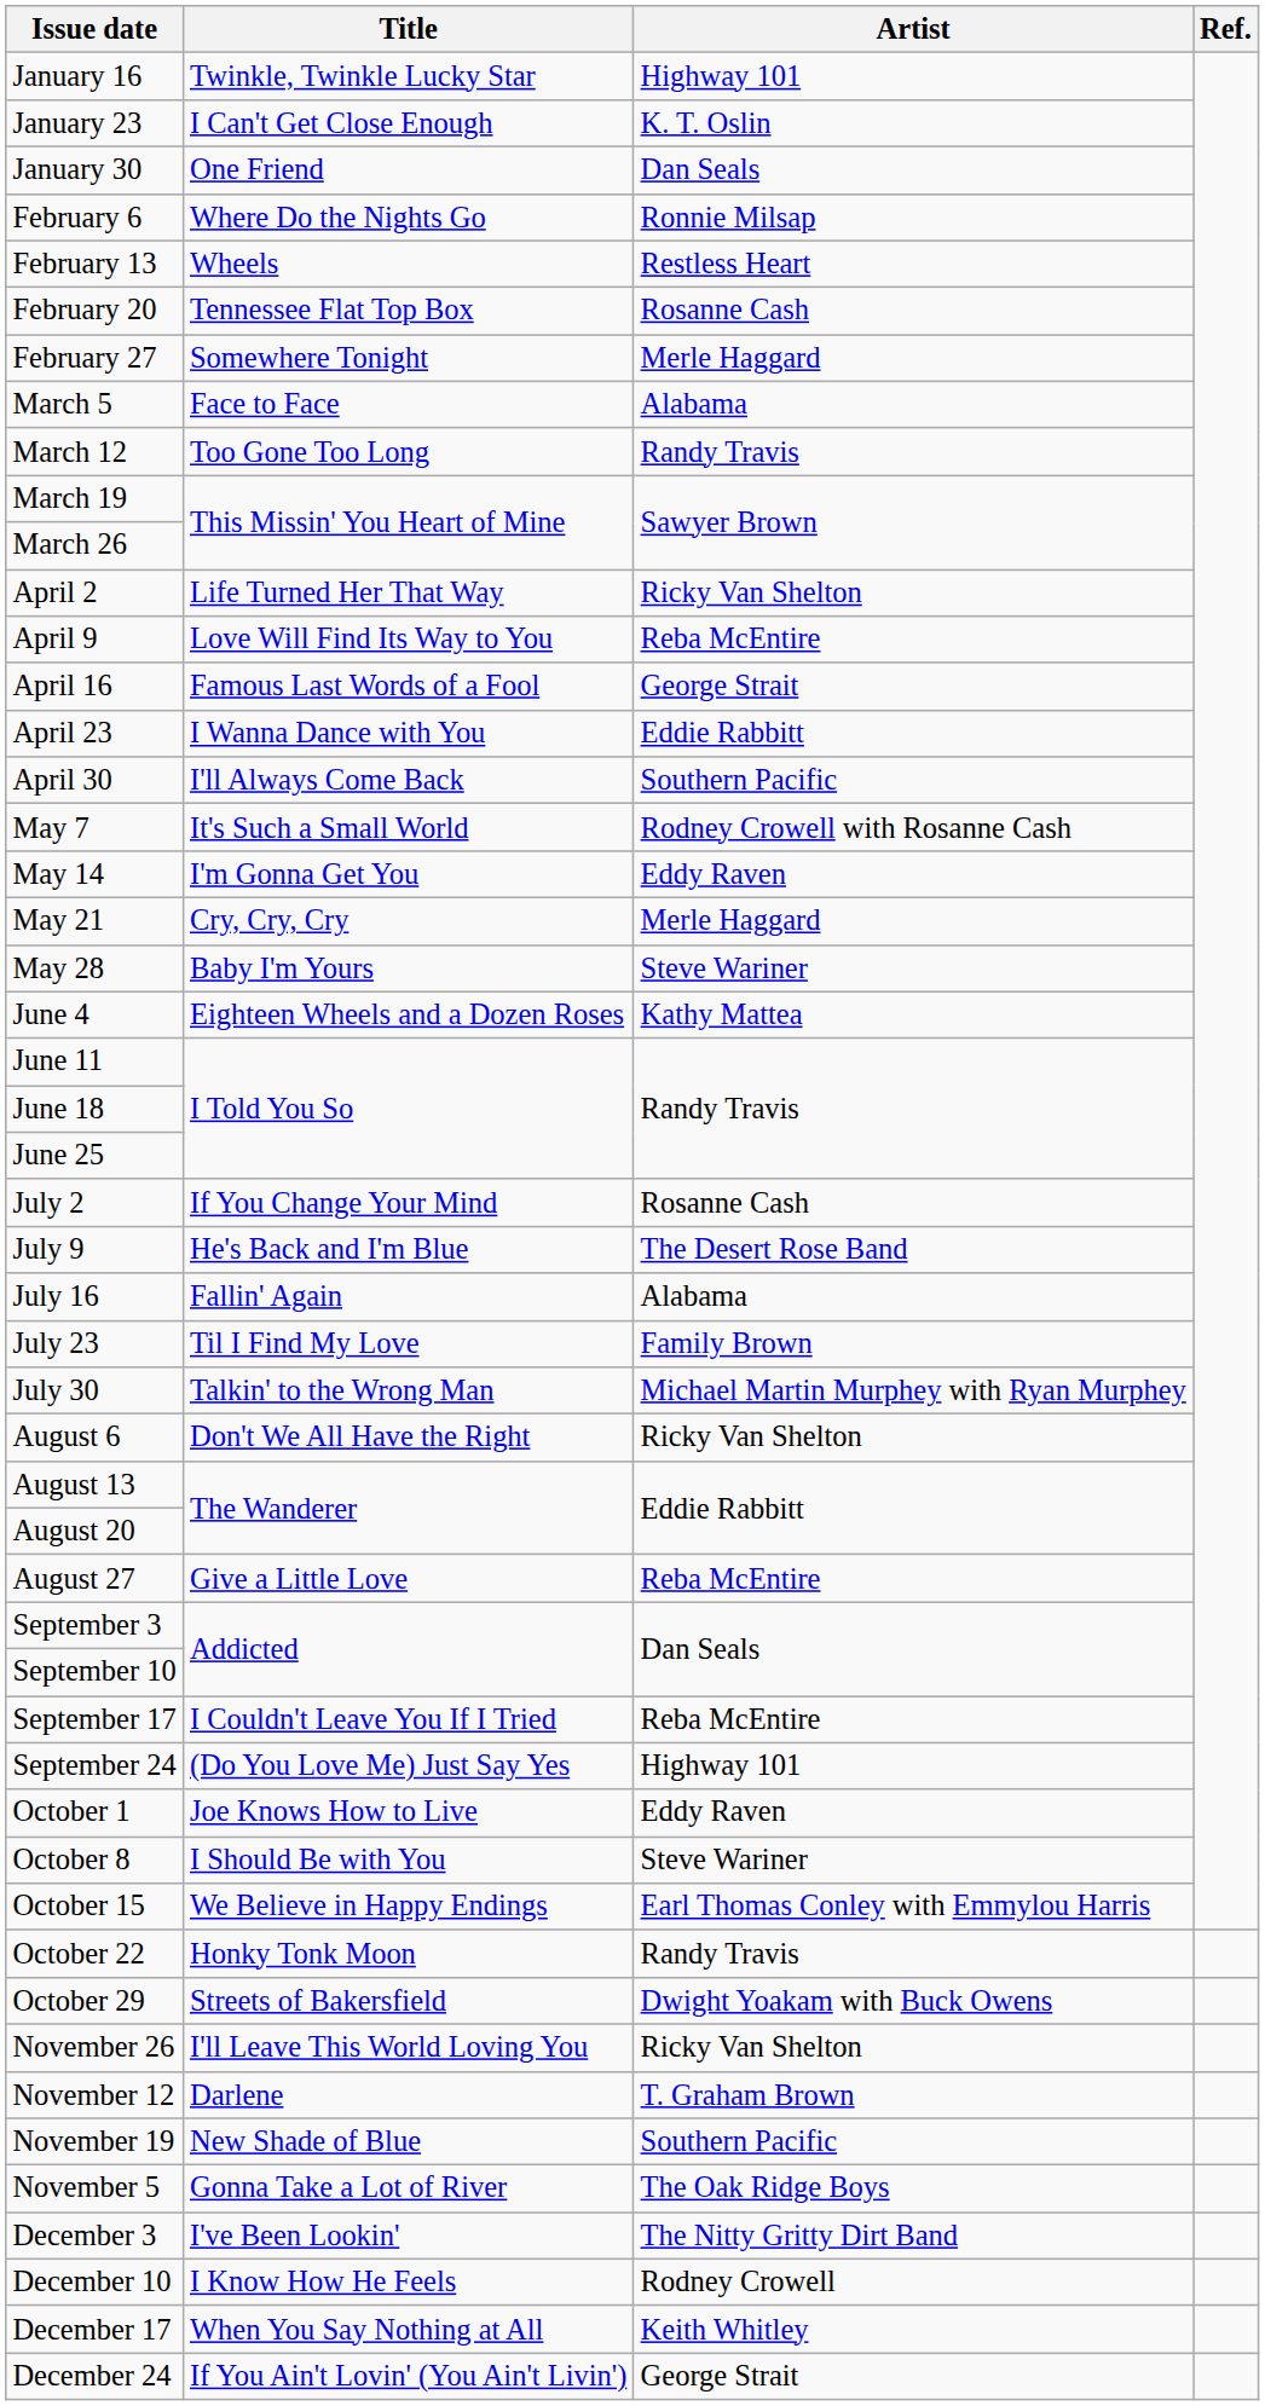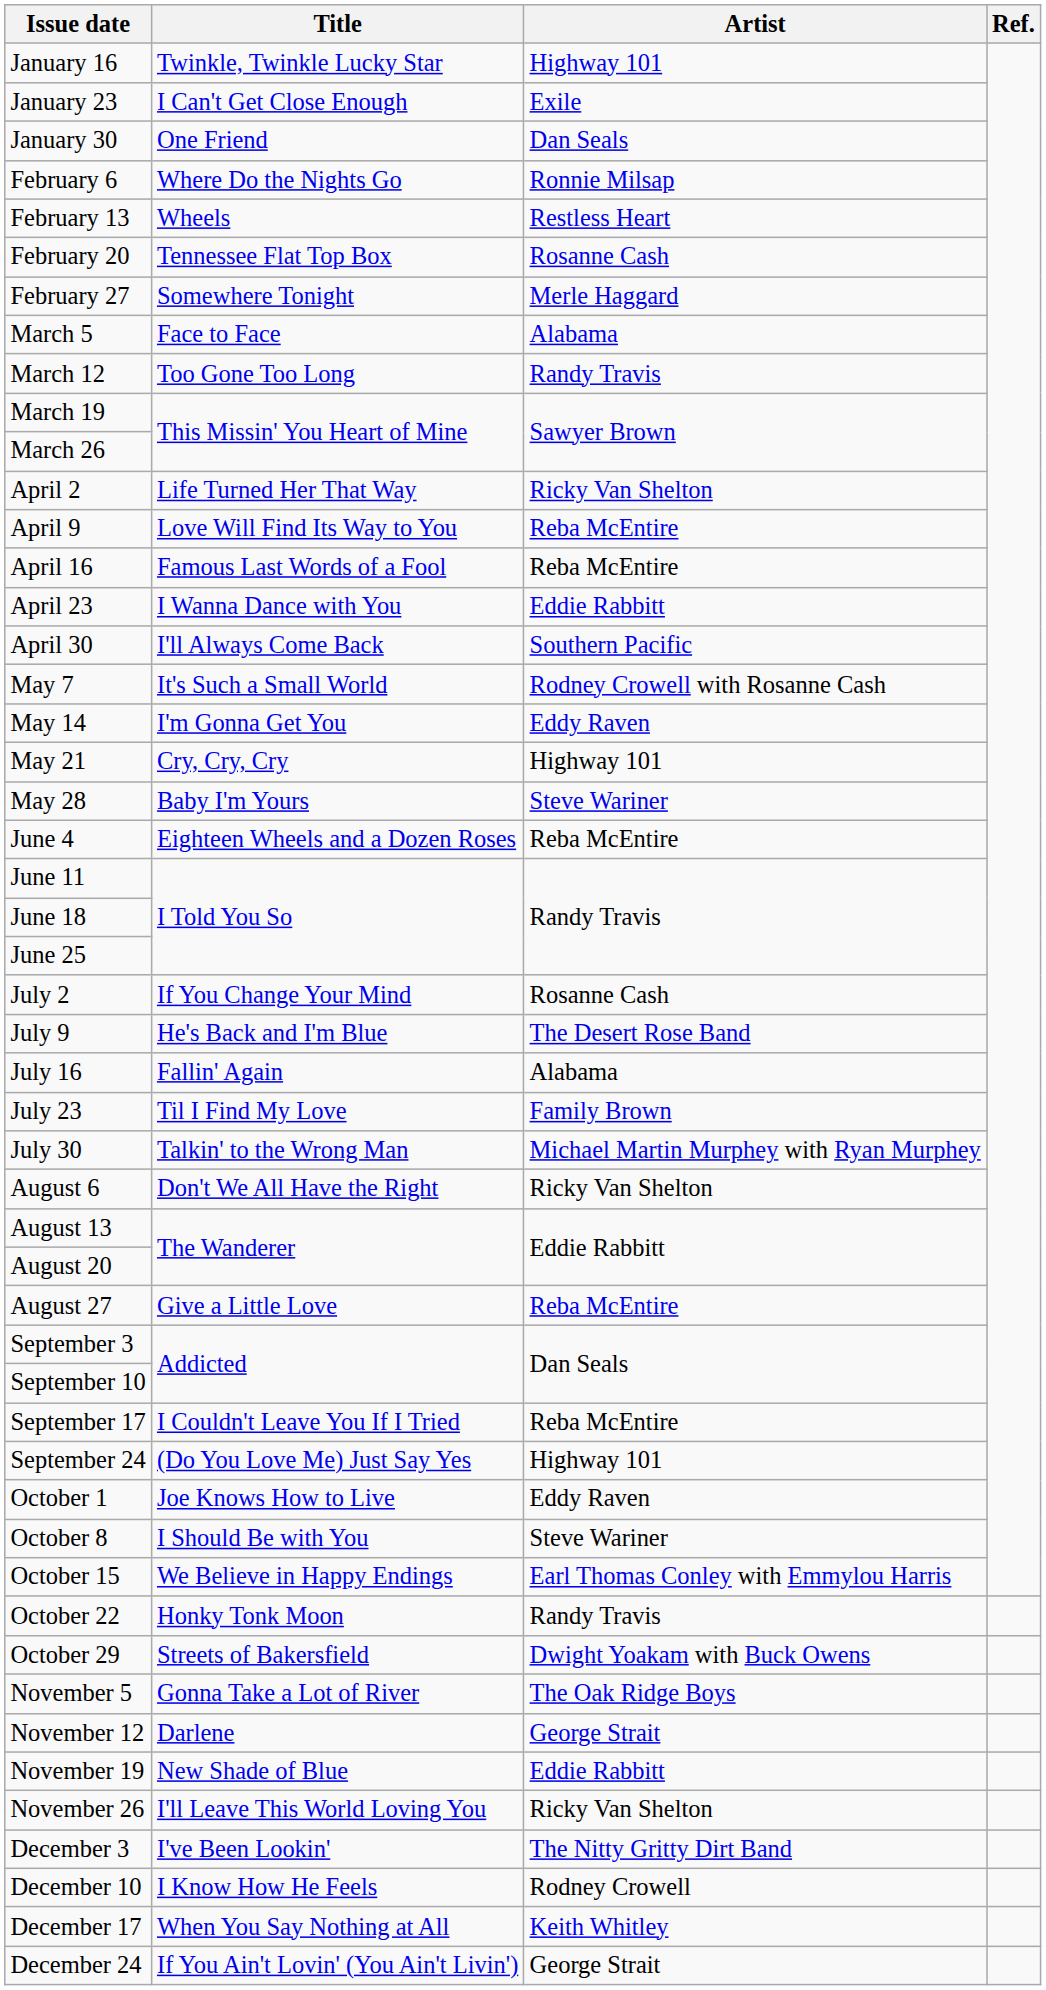January 23 | Artist: K. T. Oslin -> Exile
April 16 | Artist: George Strait -> Reba McEntire
May 21 | Artist: Merle Haggard -> Highway 101
June 4 | Artist: Kathy Mattea -> Reba McEntire
rows swapped: November 5 <-> November 26
November 12 | Artist: T. Graham Brown -> George Strait
November 19 | Artist: Southern Pacific -> Eddie Rabbitt
